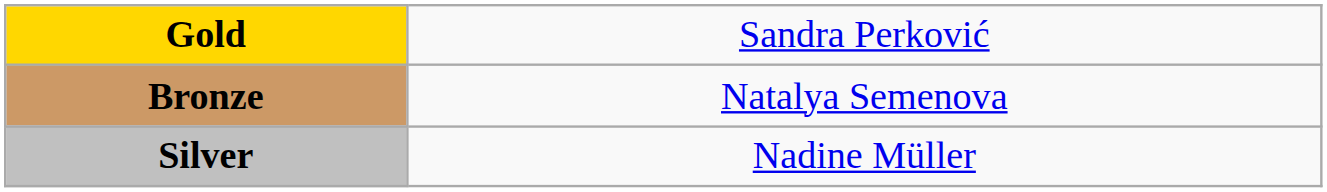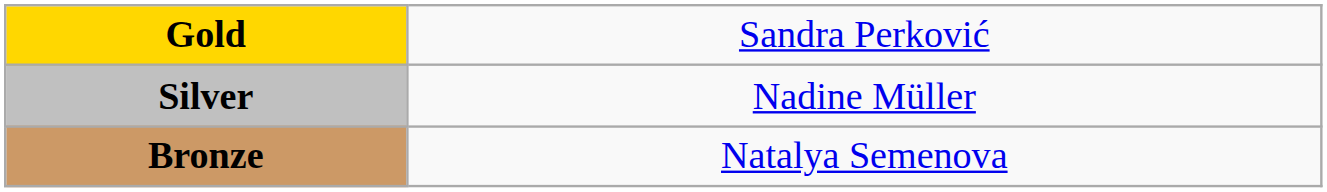rows swapped: Silver <-> Bronze
